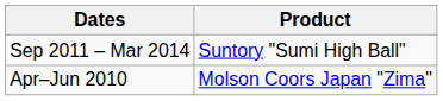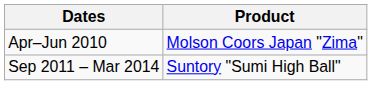rows swapped: Apr–Jun 2010 <-> Sep 2011 – Mar 2014
